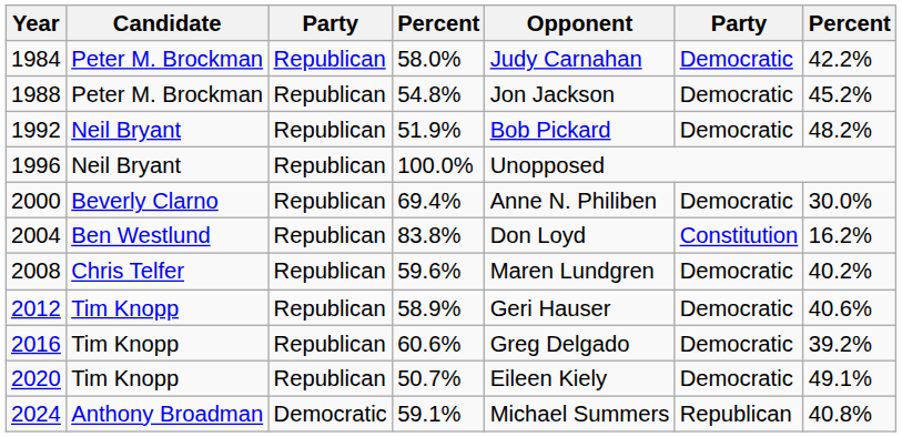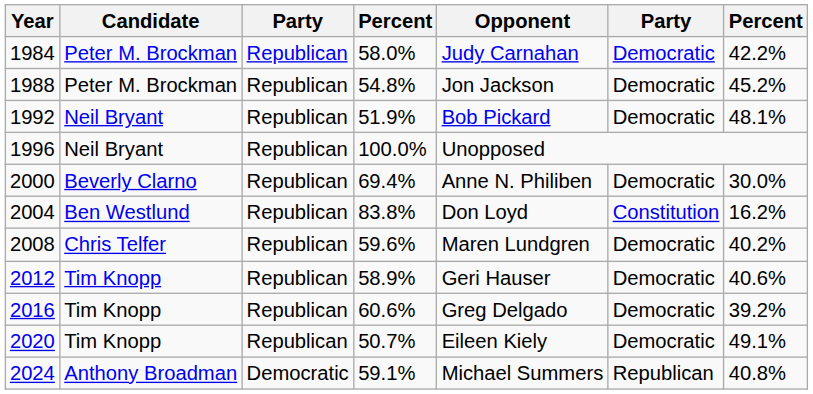1992 | column 7: 48.2% -> 48.1%
